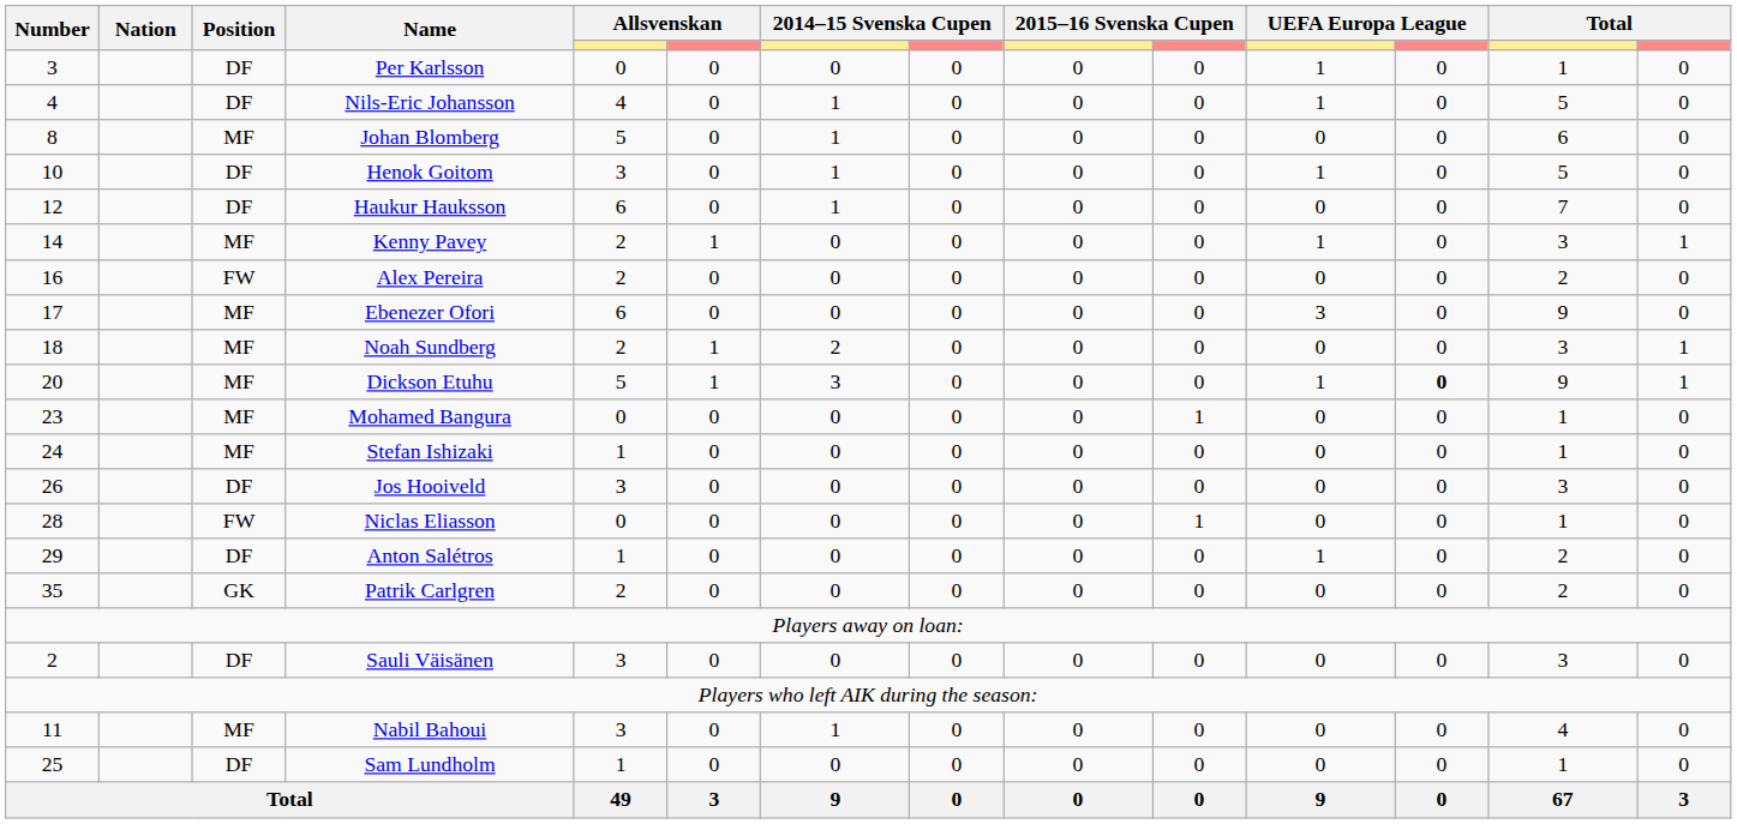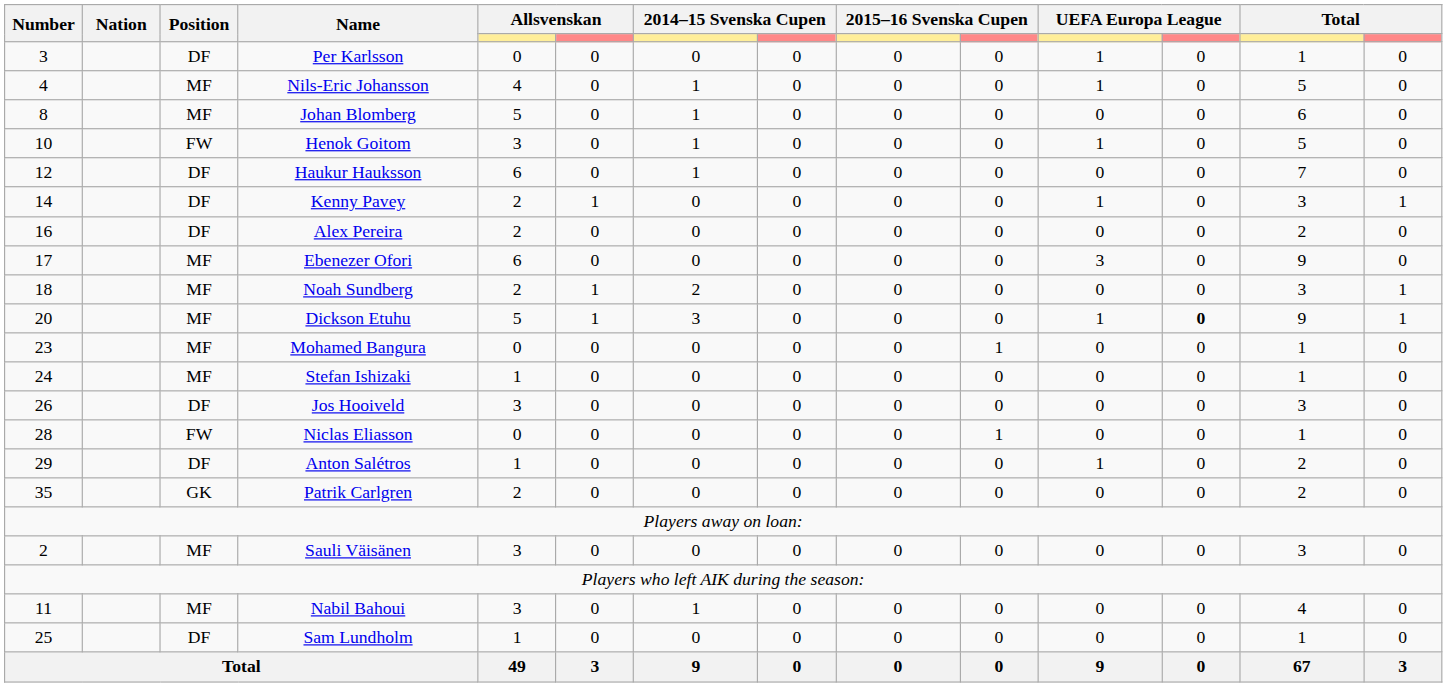Nils-Eric Johansson | Position: DF -> MF
Henok Goitom | Position: DF -> FW
Kenny Pavey | Position: MF -> DF
Alex Pereira | Position: FW -> DF
Sauli Väisänen | Position: DF -> MF
